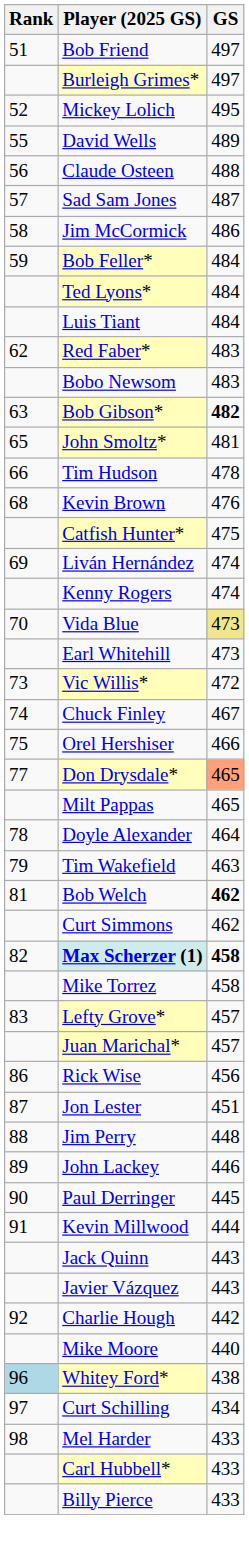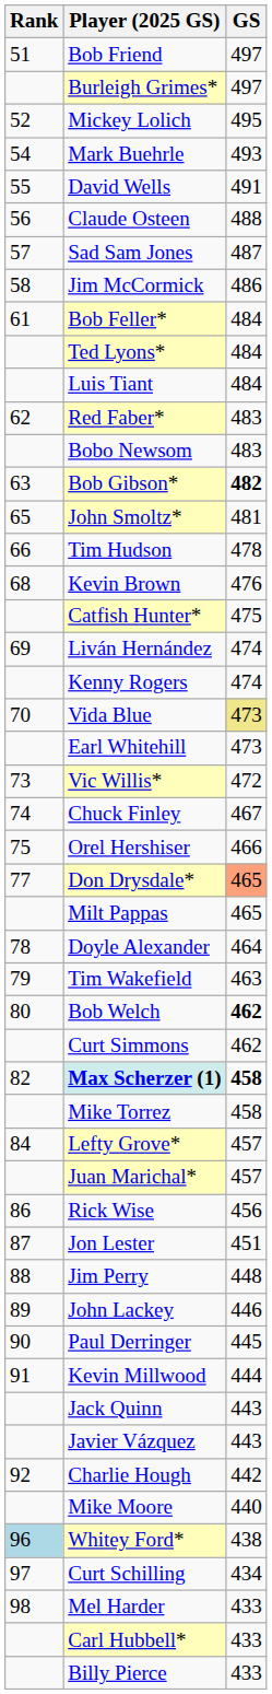+ row: 54 | Mark Buehrle | 493
David Wells | GS: 489 -> 491
Bob Feller* | Rank: 59 -> 61
Bob Welch | Rank: 81 -> 80
Lefty Grove* | Rank: 83 -> 84
